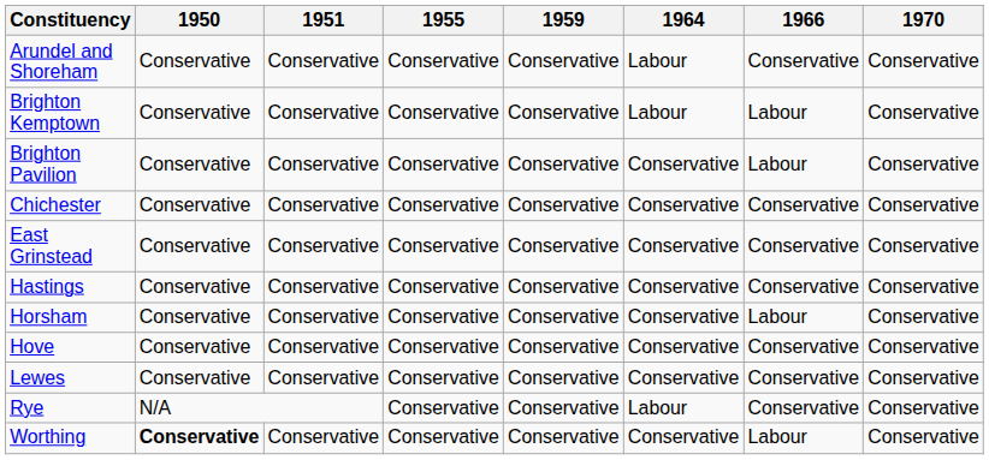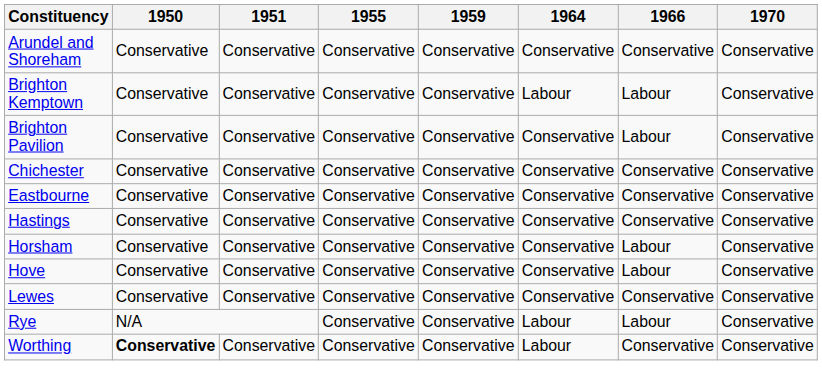Arundel and Shoreham | 1964: Labour -> Conservative
+ row: Eastbourne | Conservative | Conservative | Conservative | Conservative | Conservative | Conservative | Conservative
- row: East Grinstead | Conservative | Conservative | Conservative | Conservative | Conservative | Conservative | Conservative
Hove | 1966: Conservative -> Labour
Rye | 1966: Conservative -> Labour
Worthing | 1964: Conservative -> Labour
Worthing | 1966: Labour -> Conservative
